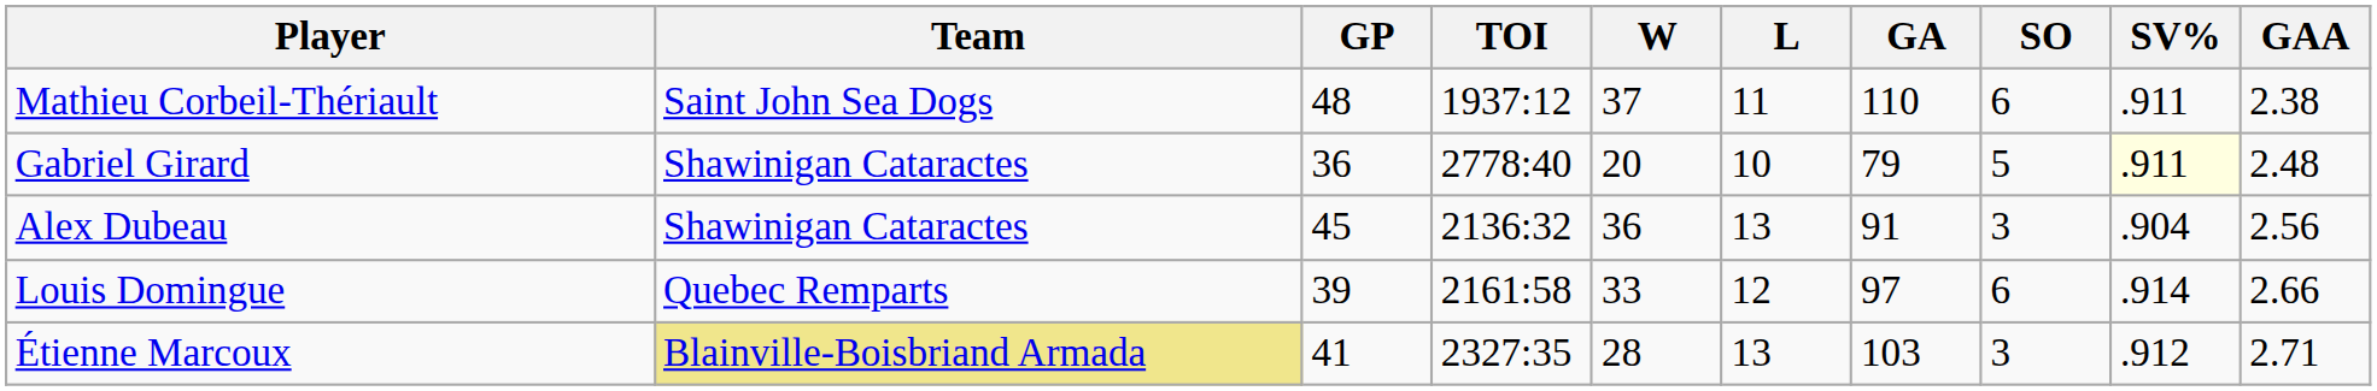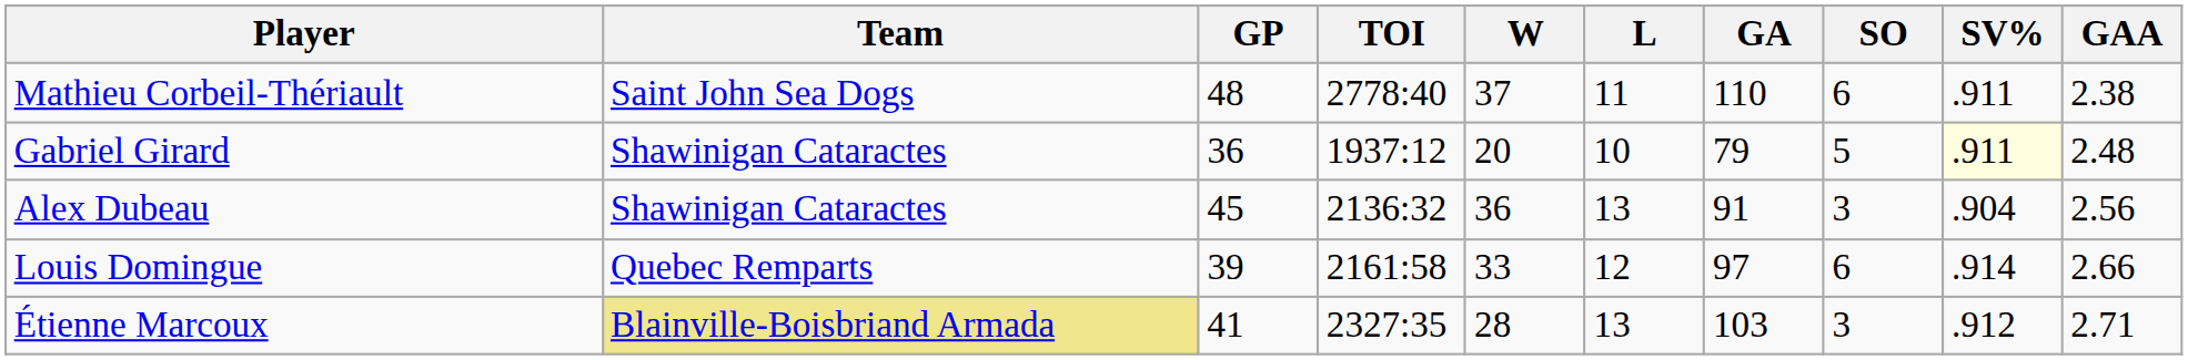Mathieu Corbeil-Thériault | TOI: 1937:12 -> 2778:40
Gabriel Girard | TOI: 2778:40 -> 1937:12
